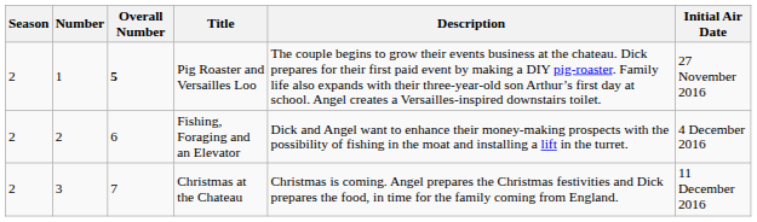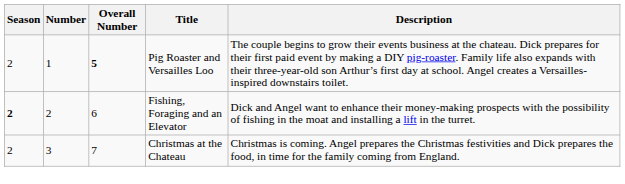- column: Initial Air Date | 27 November 2016 | 4 December 2016 | 11 December 2016
Fishing, Foraging and an Elevator | Season: normal -> bold
